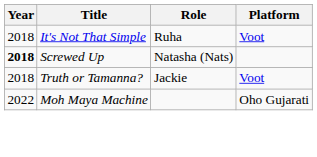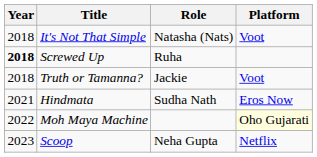It's Not That Simple | Role: Ruha -> Natasha (Nats)
Screwed Up | Role: Natasha (Nats) -> Ruha
+ row: 2021 | Hindmata | Sudha Nath | Eros Now
Moh Maya Machine | Platform: no background -> lightyellow background
+ row: 2023 | Scoop | Neha Gupta | Netflix
